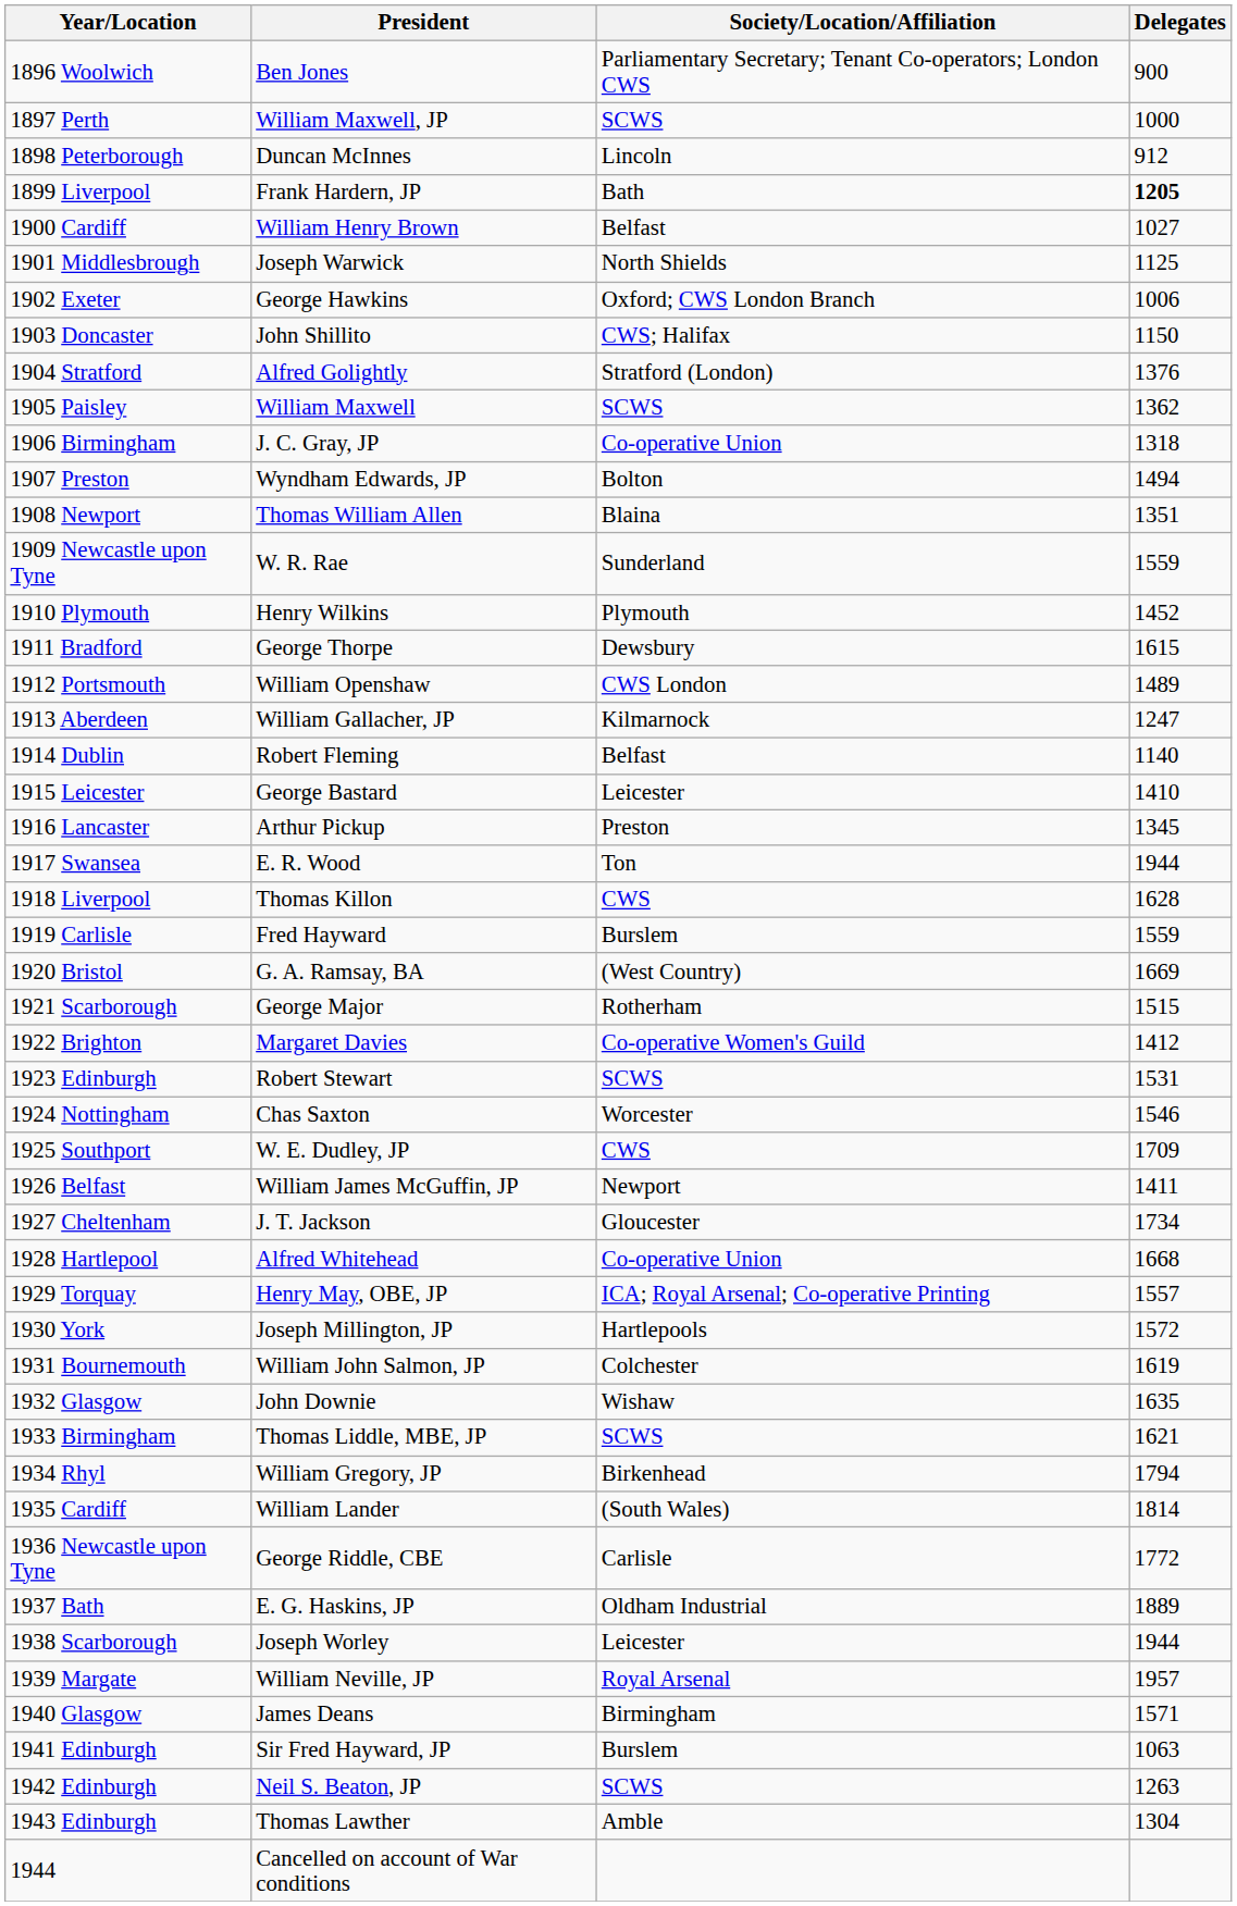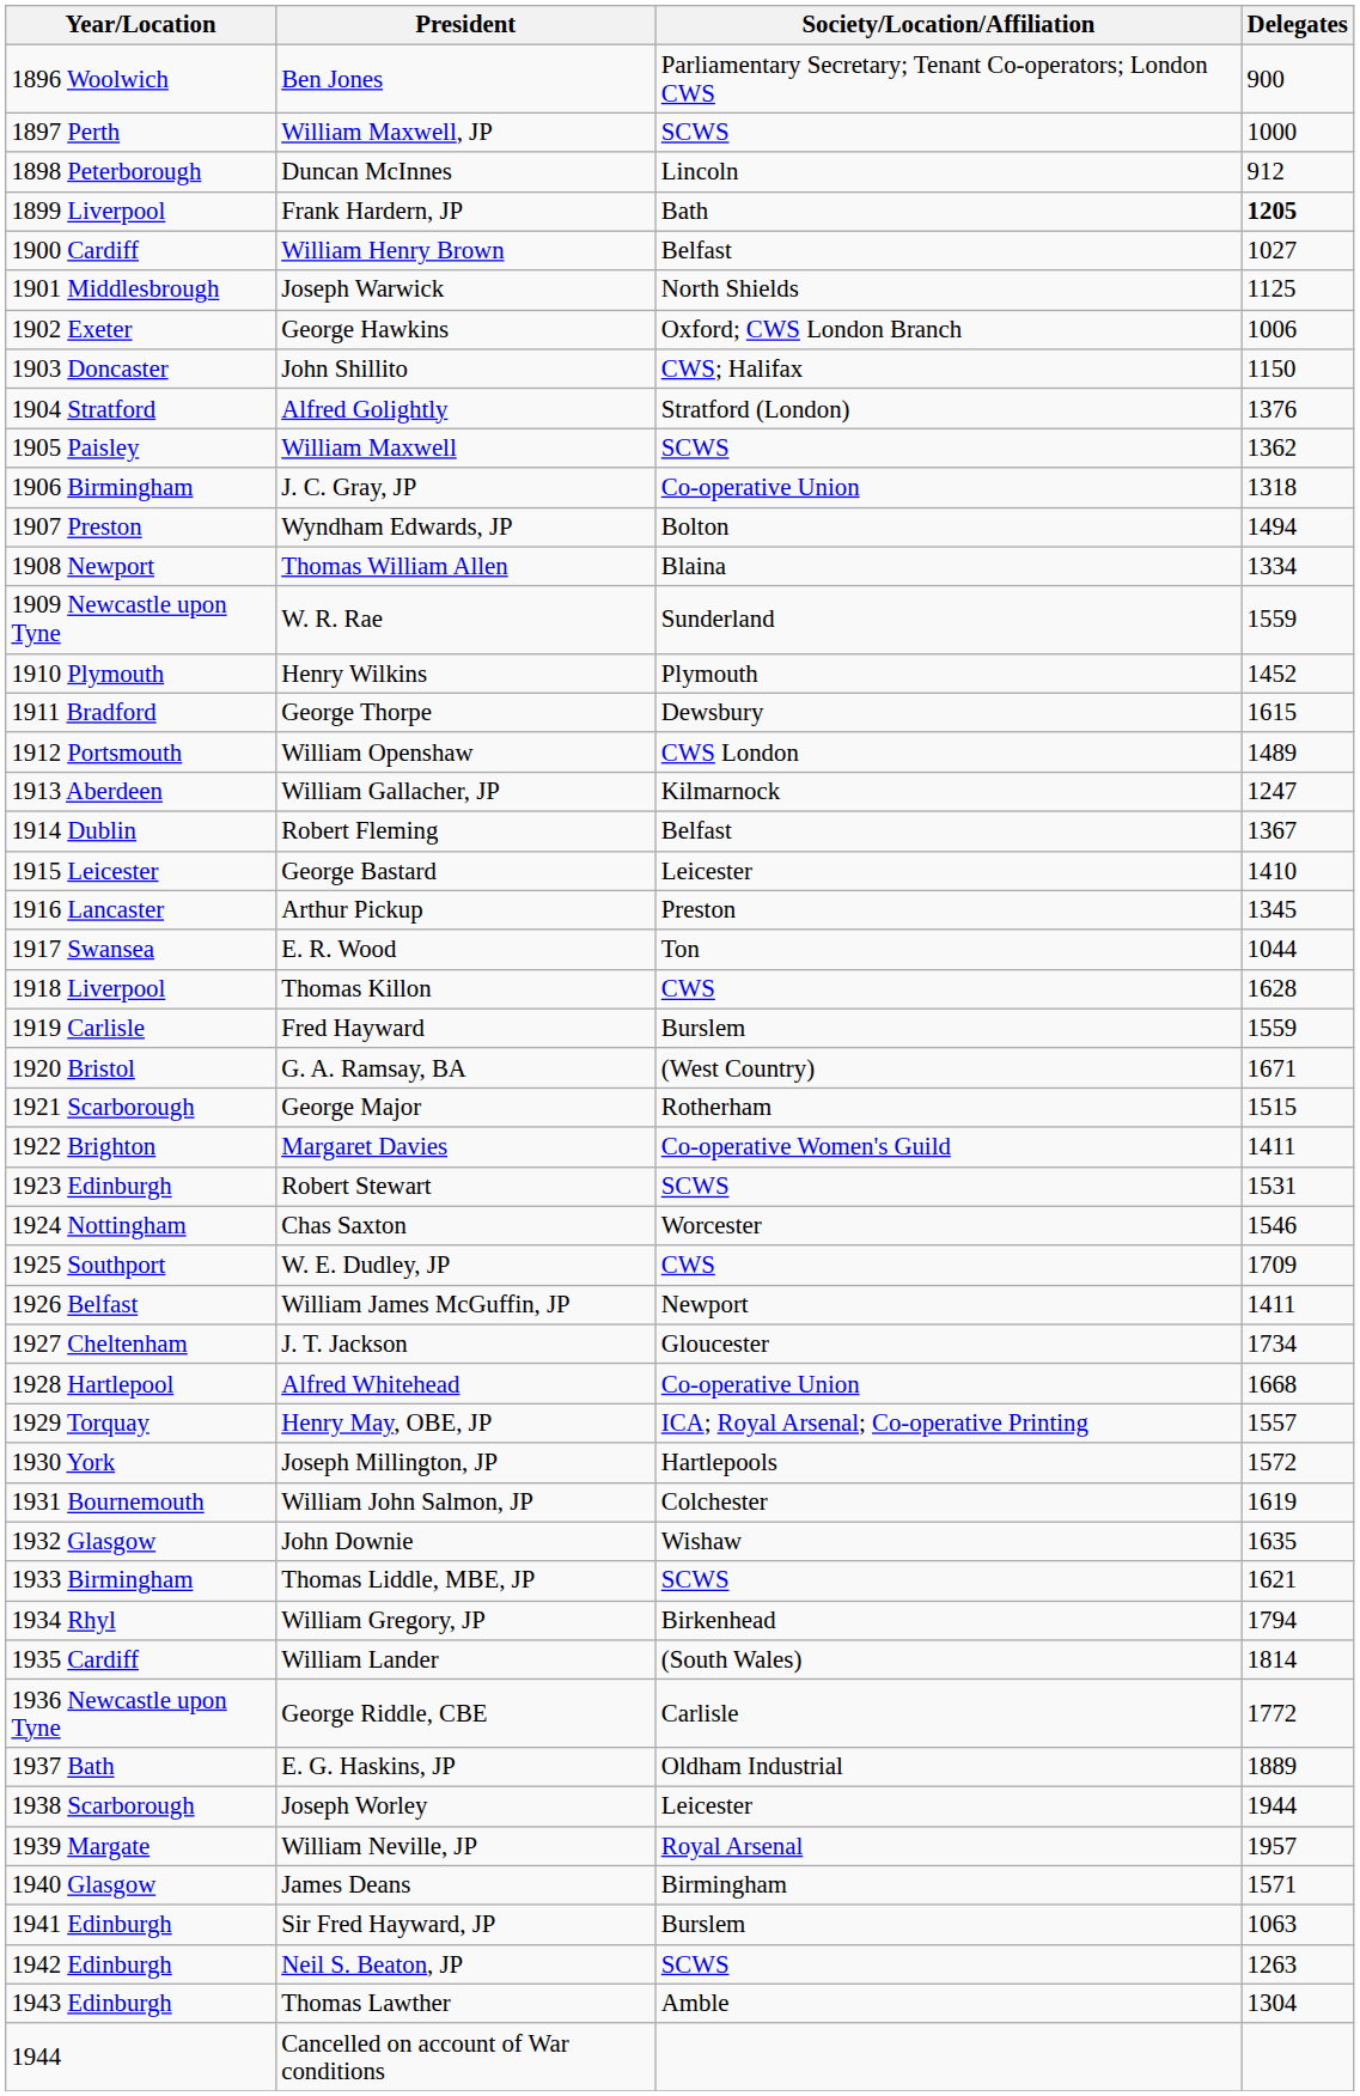1908 Newport | Delegates: 1351 -> 1334
1914 Dublin | Delegates: 1140 -> 1367
1917 Swansea | Delegates: 1944 -> 1044
1920 Bristol | Delegates: 1669 -> 1671
1922 Brighton | Delegates: 1412 -> 1411
